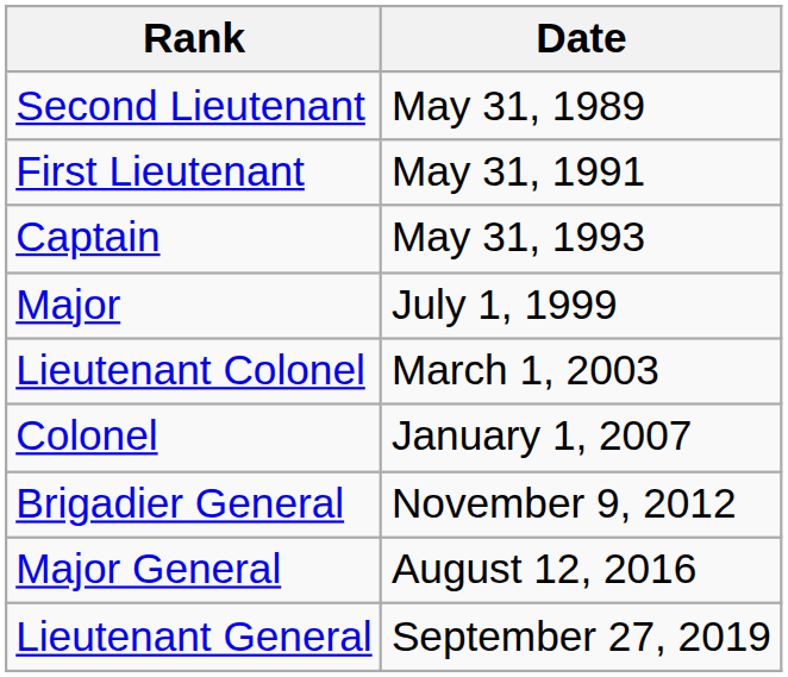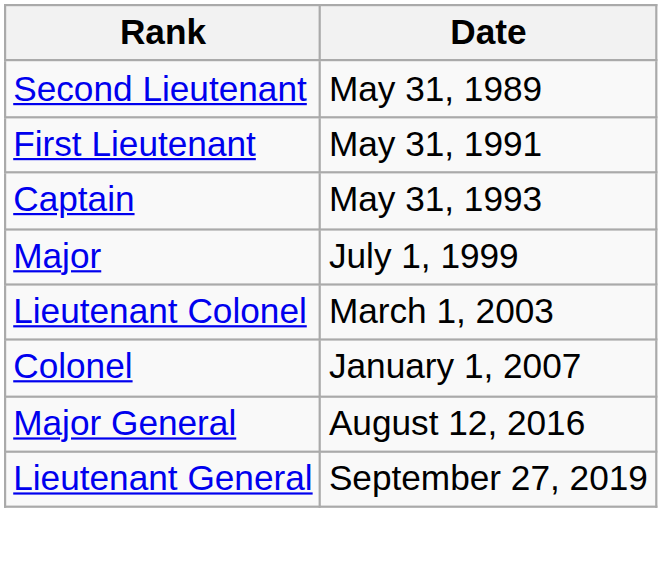- row: Brigadier General | November 9, 2012
